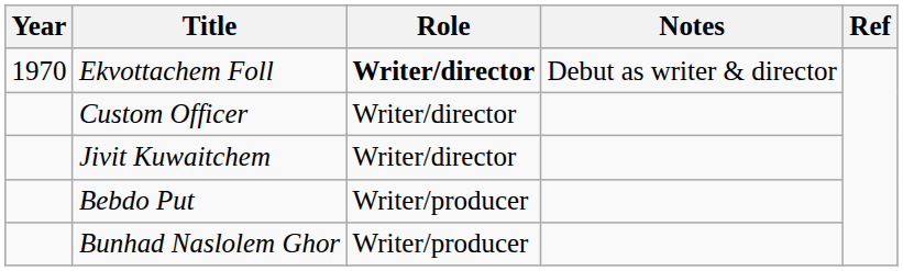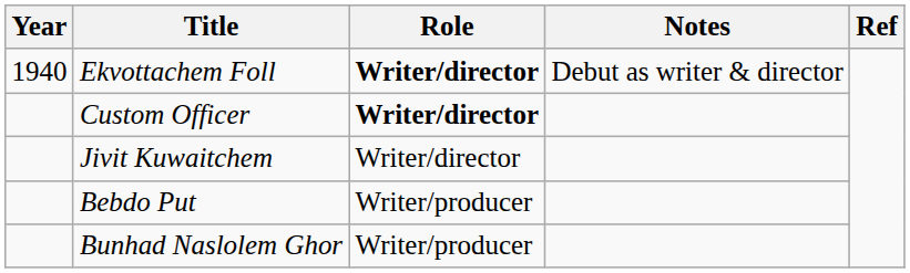Ekvottachem Foll | Year: 1970 -> 1940
Custom Officer | Role: normal -> bold
